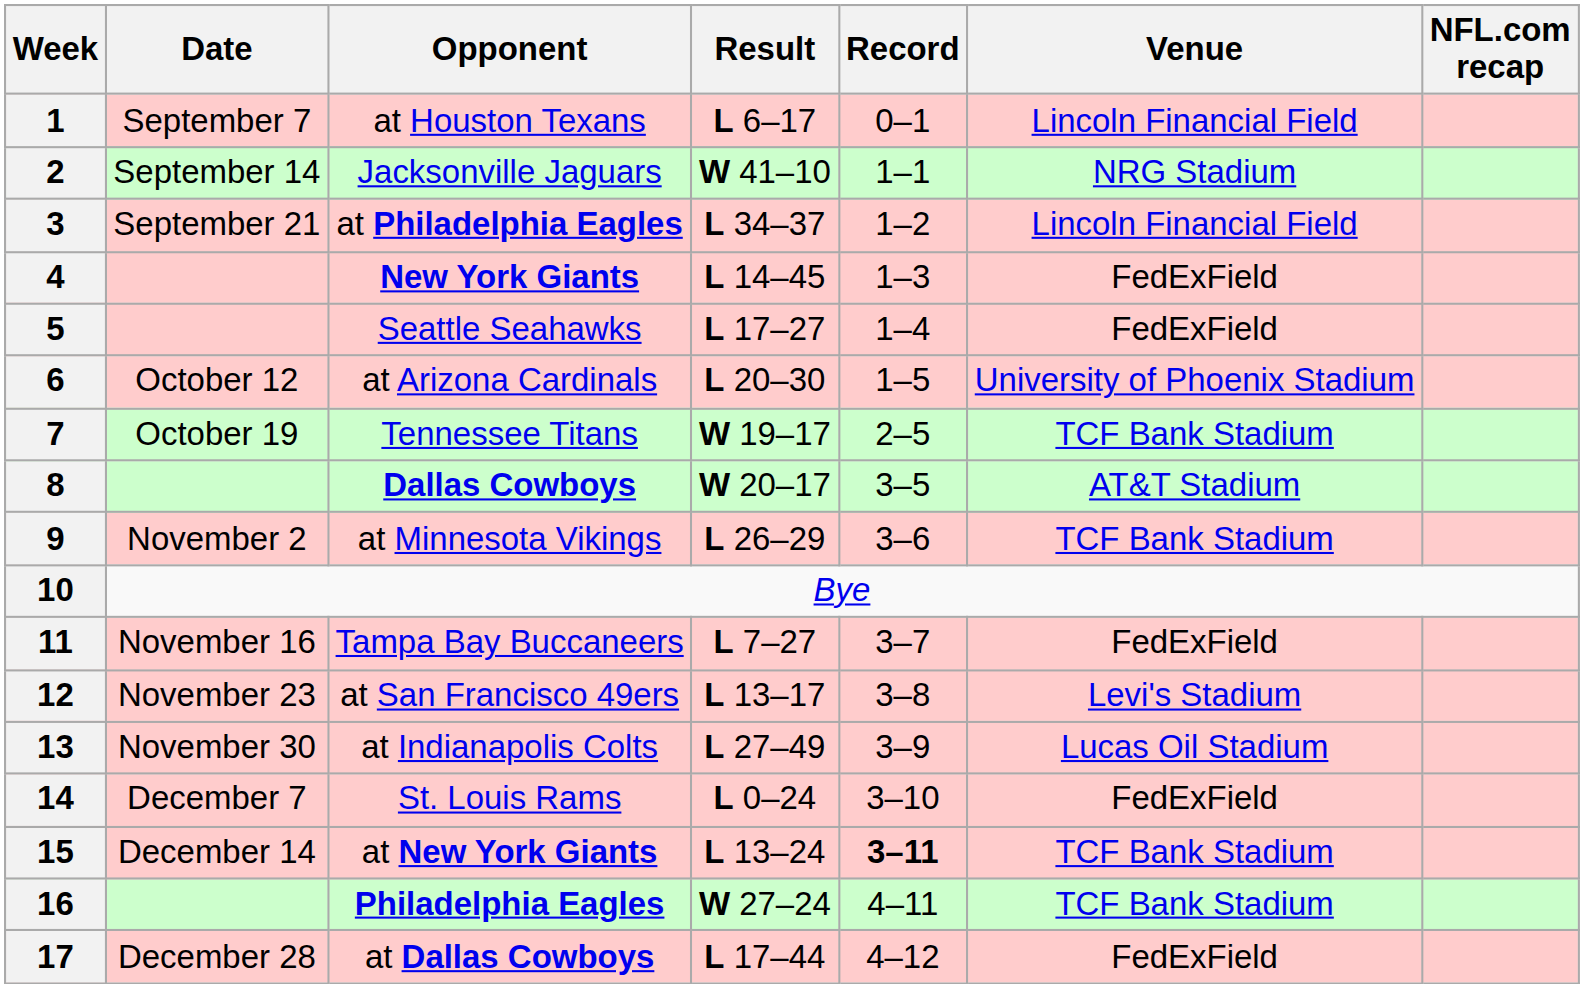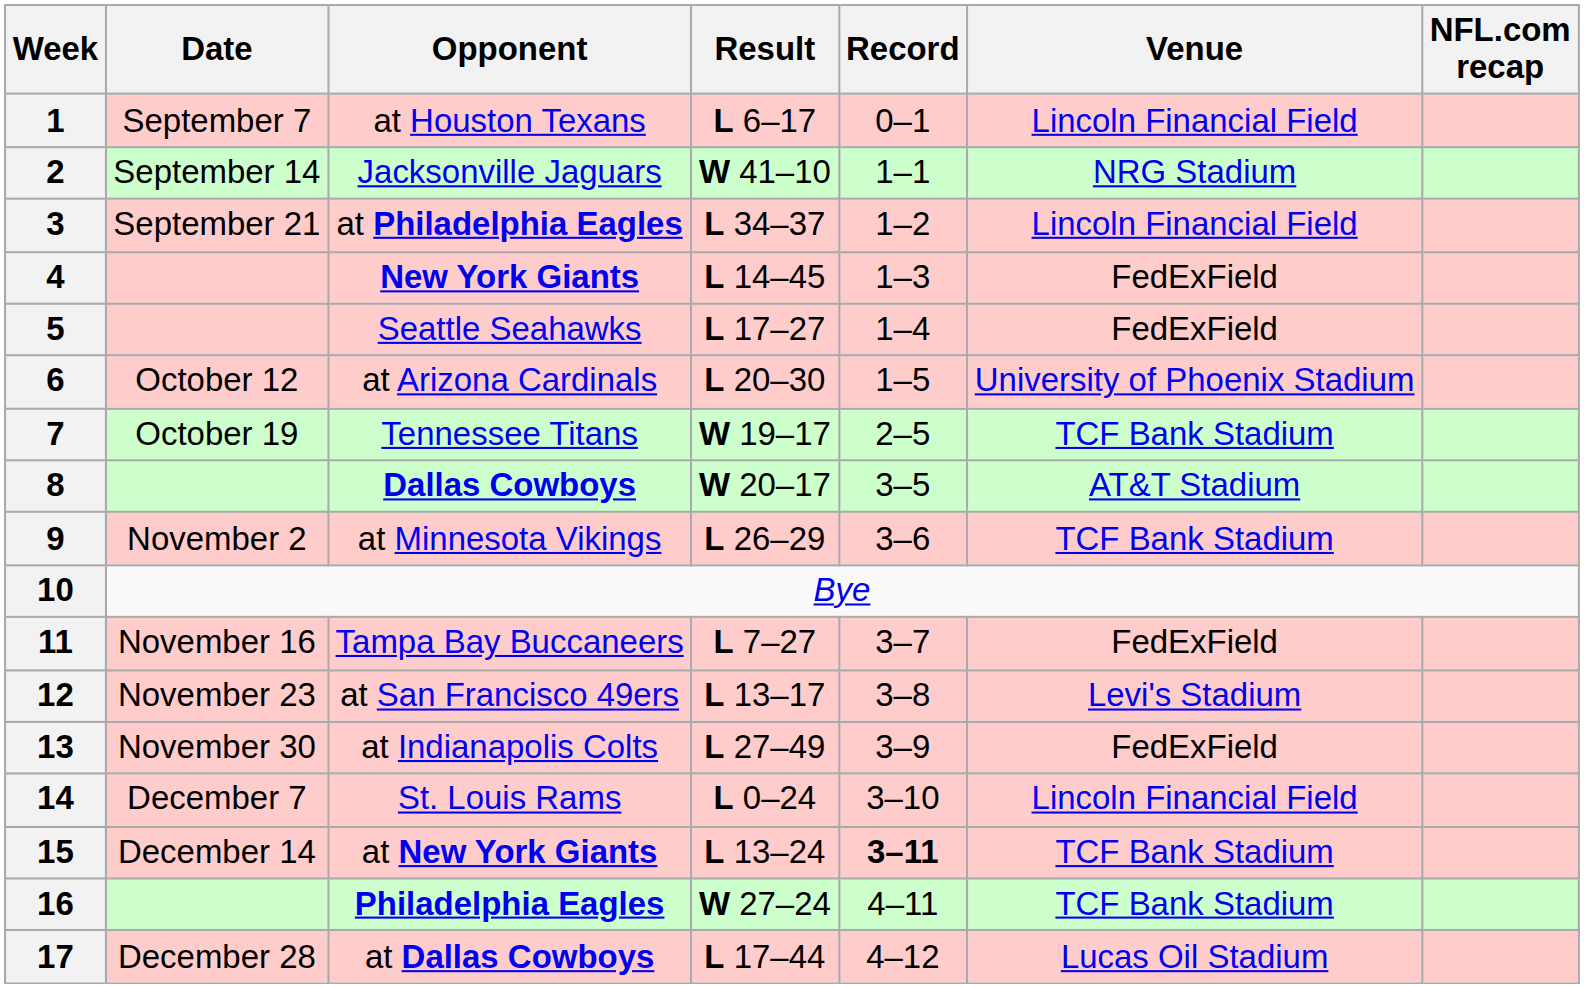13 | Venue: Lucas Oil Stadium -> FedExField
14 | Venue: FedExField -> Lincoln Financial Field
17 | Venue: FedExField -> Lucas Oil Stadium
